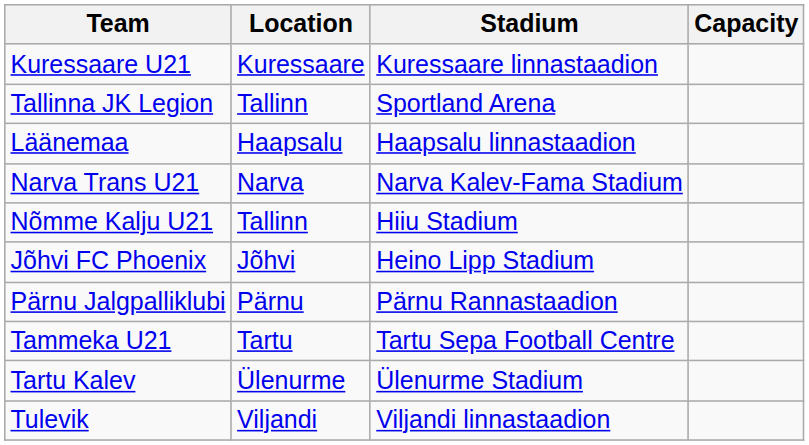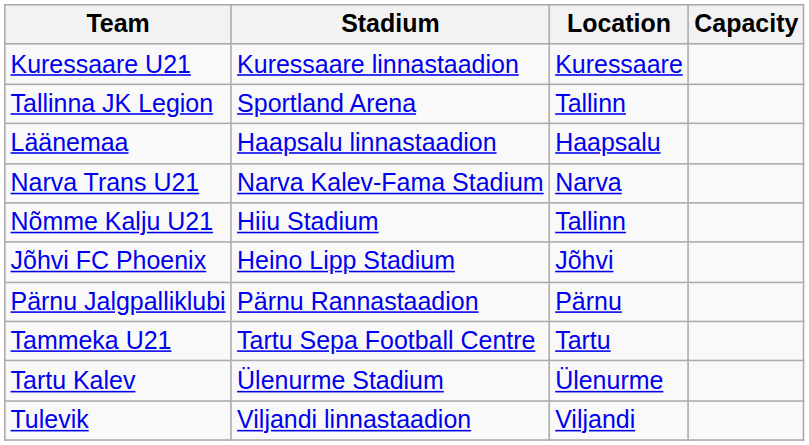columns swapped: Location <-> Stadium
